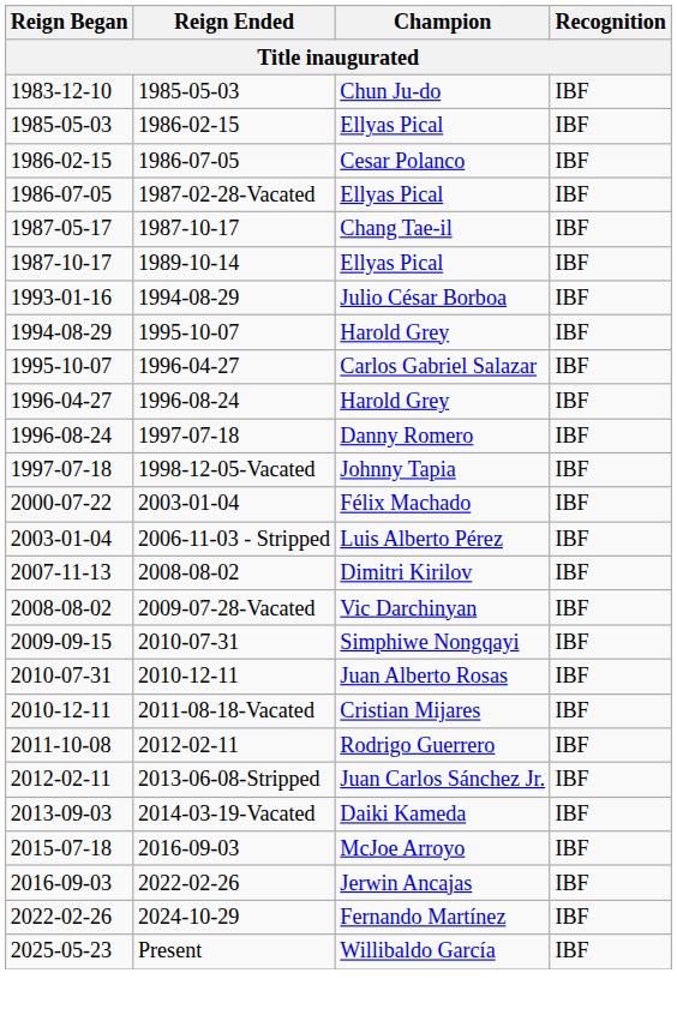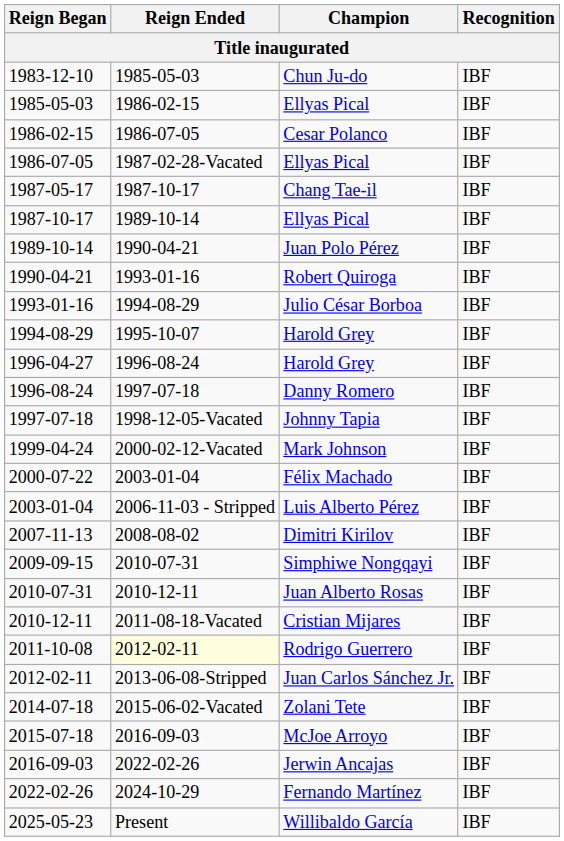+ row: 1989-10-14 | 1990-04-21 | Juan Polo Pérez | IBF
+ row: 1990-04-21 | 1993-01-16 | Robert Quiroga | IBF
- row: 1995-10-07 | 1996-04-27 | Carlos Gabriel Salazar | IBF
+ row: 1999-04-24 | 2000-02-12-Vacated | Mark Johnson | IBF
- row: 2008-08-02 | 2009-07-28-Vacated | Vic Darchinyan | IBF
Rodrigo Guerrero | Reign Ended: no background -> lightyellow background
- row: 2013-09-03 | 2014-03-19-Vacated | Daiki Kameda | IBF
+ row: 2014-07-18 | 2015-06-02-Vacated | Zolani Tete | IBF
